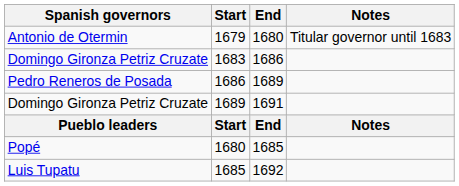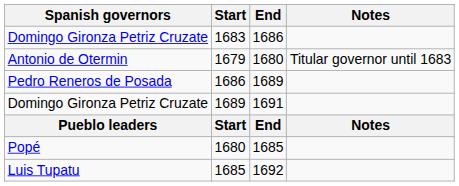rows swapped: 1679 <-> 1683
